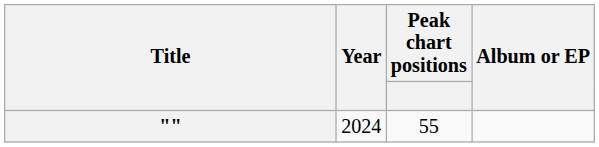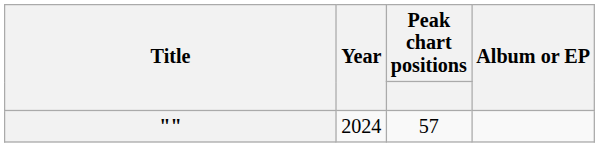"" | Peak chart positions: 55 -> 57
